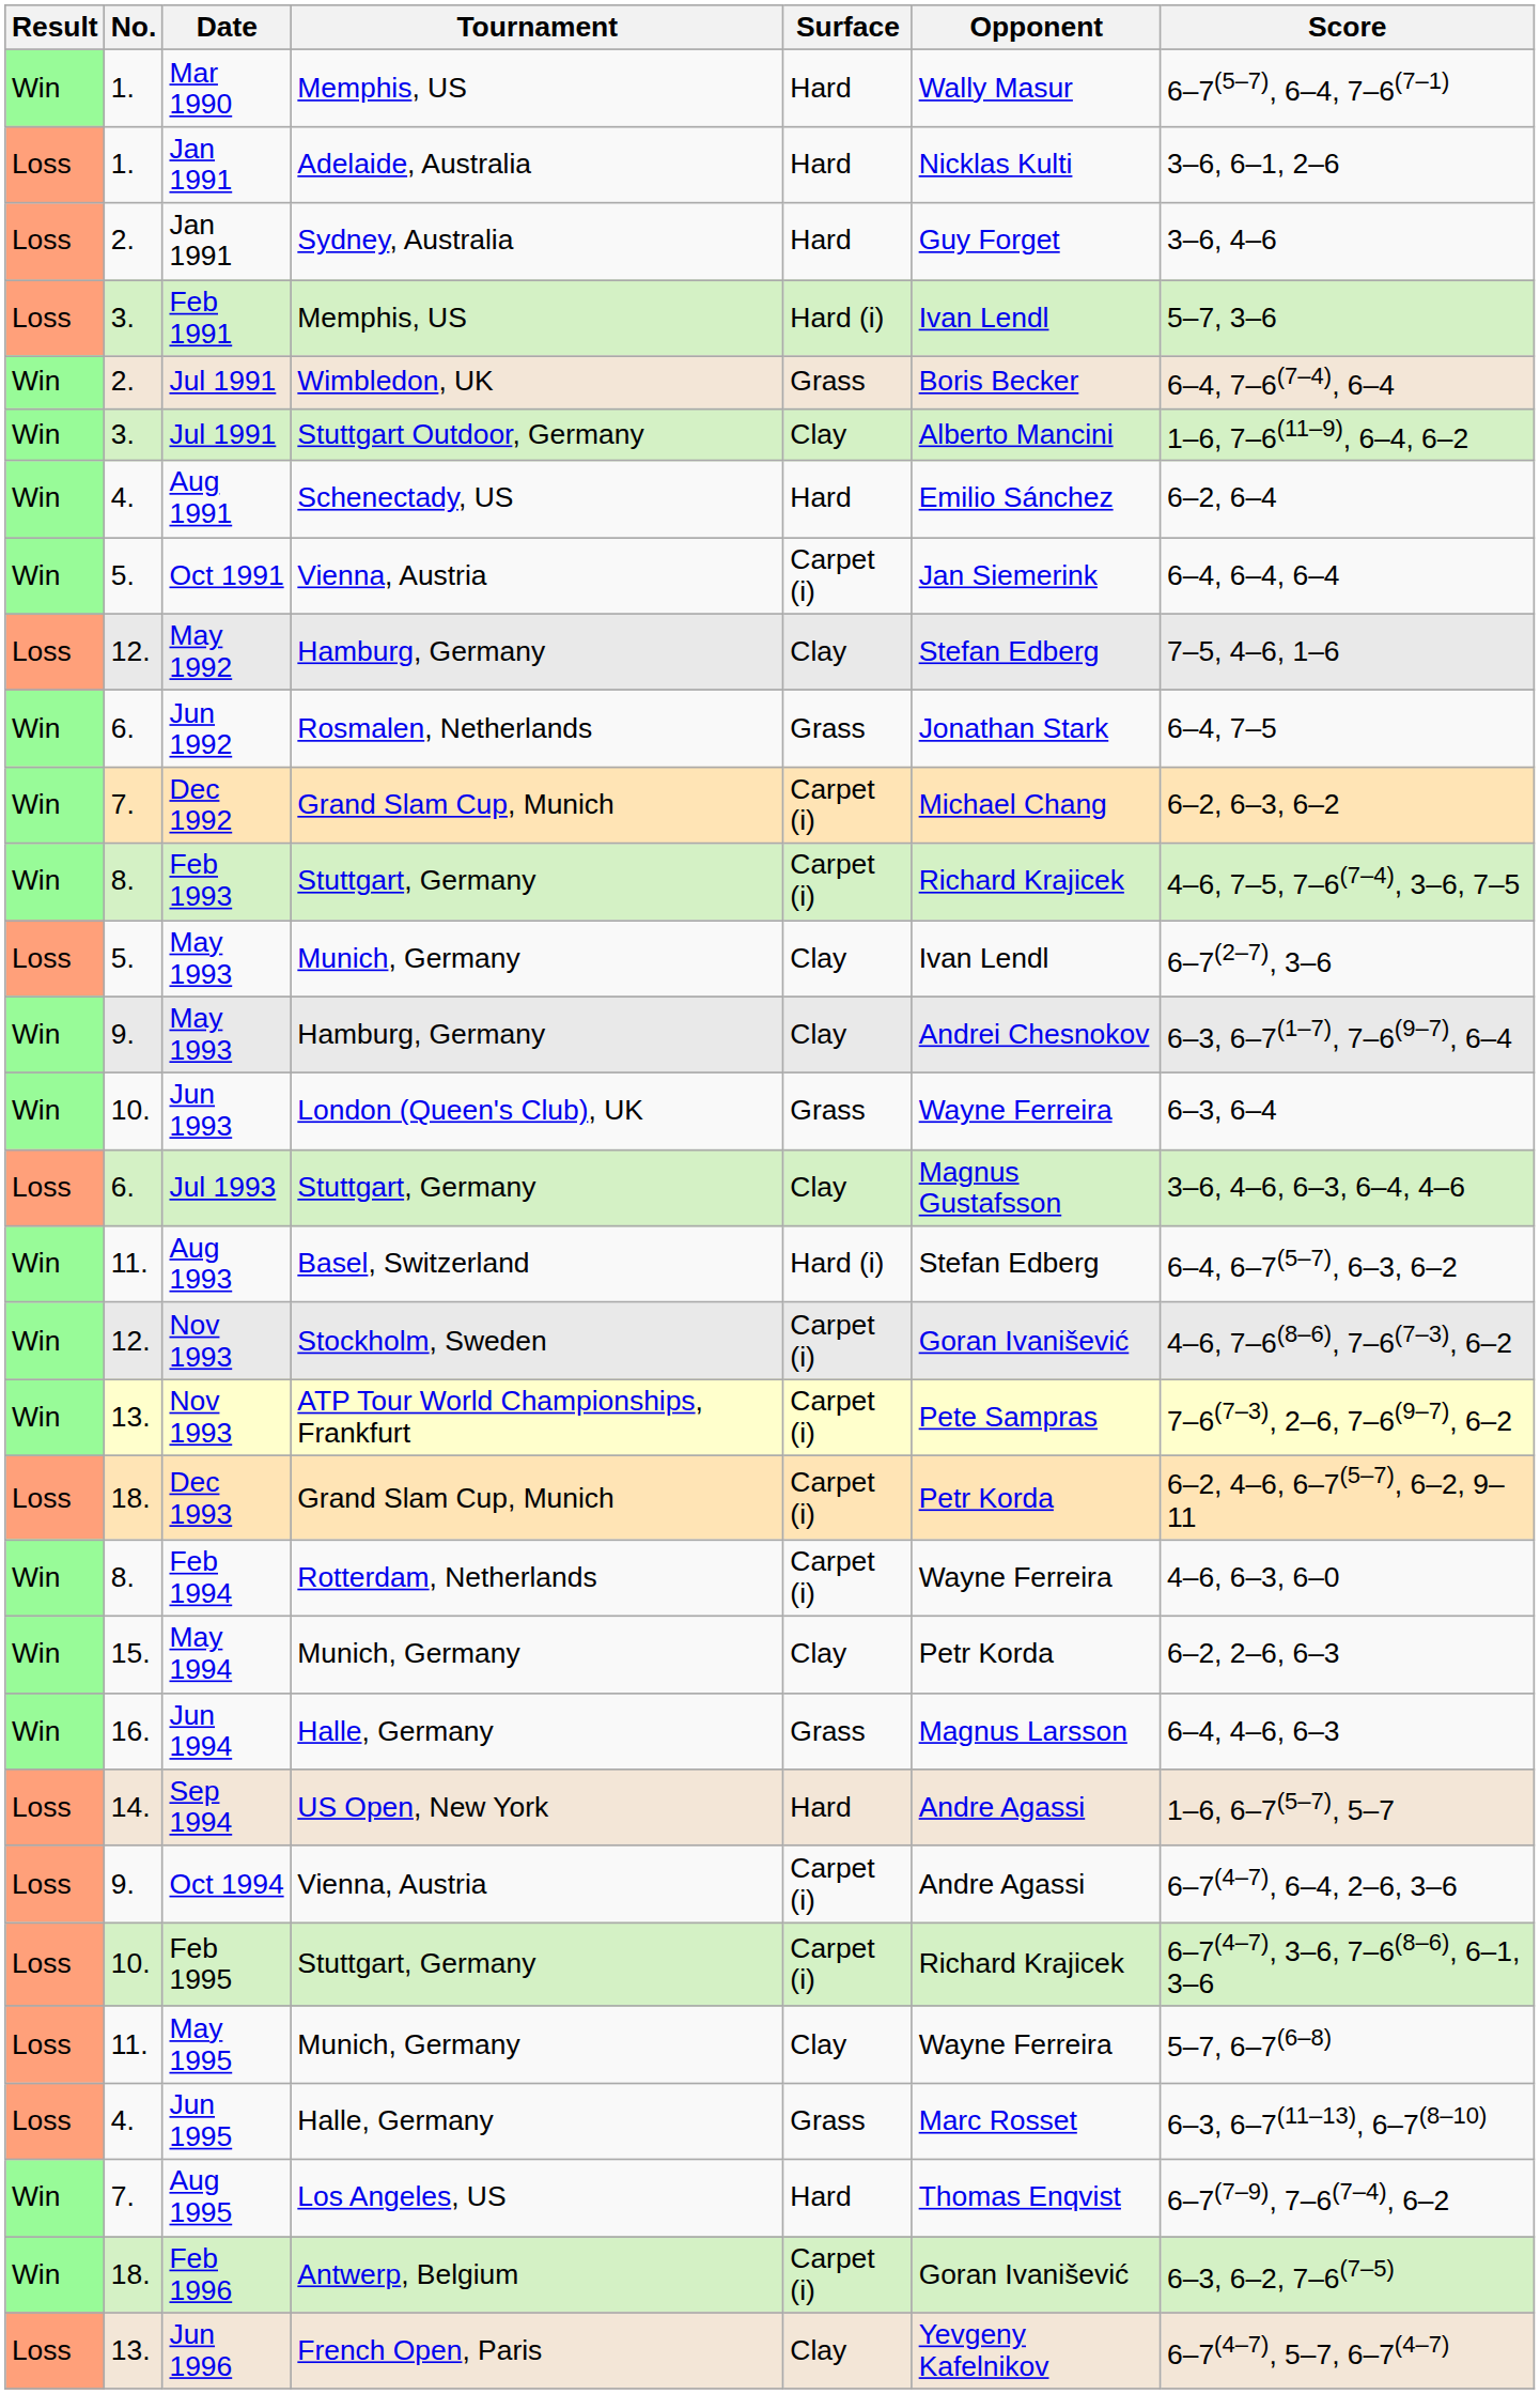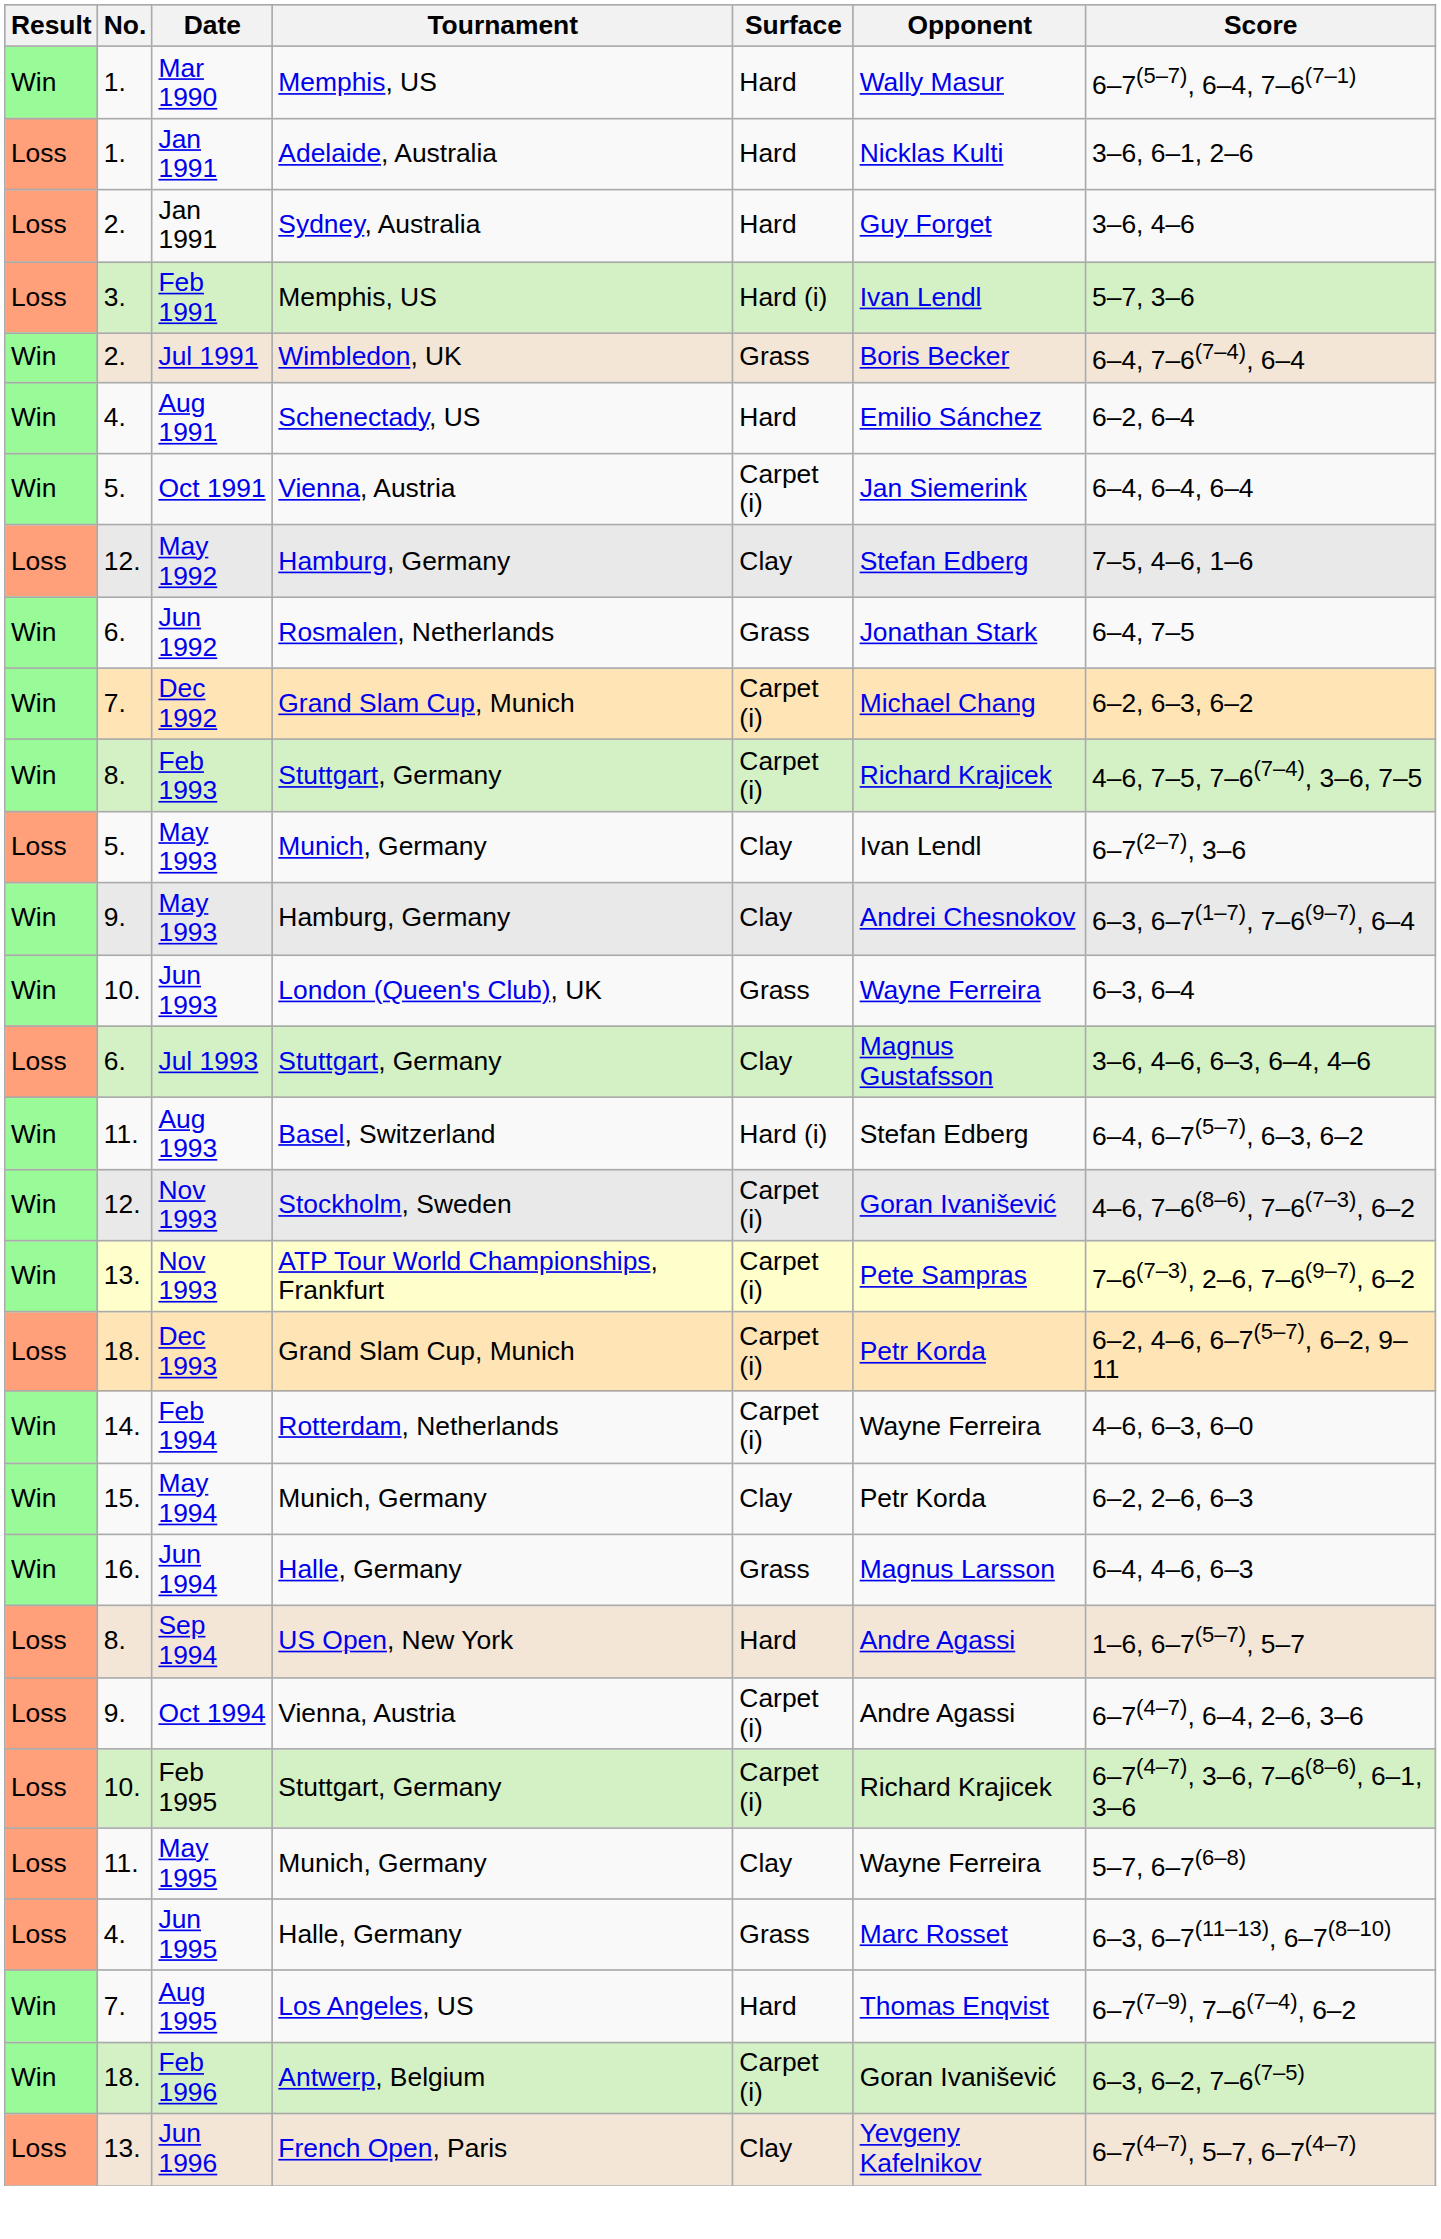- row: Win | 3. | Jul 1991 | Stuttgart Outdoor, Germany | Clay | Alberto Mancini | 1–6, 7–6(11–9), 6–4, 6–2
Feb 1994 | No.: 8. -> 14.
Sep 1994 | No.: 14. -> 8.
